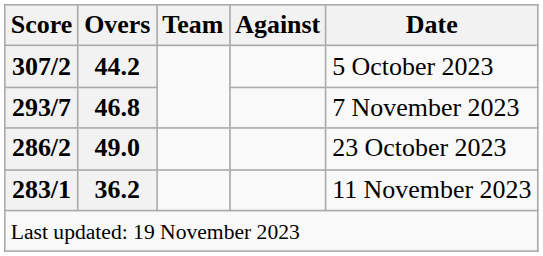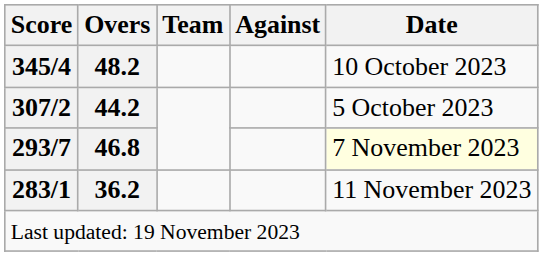+ row: 345/4 | 48.2 | 10 October 2023
293/7 | Date: no background -> lightyellow background
- row: 286/2 | 49.0 | 23 October 2023
